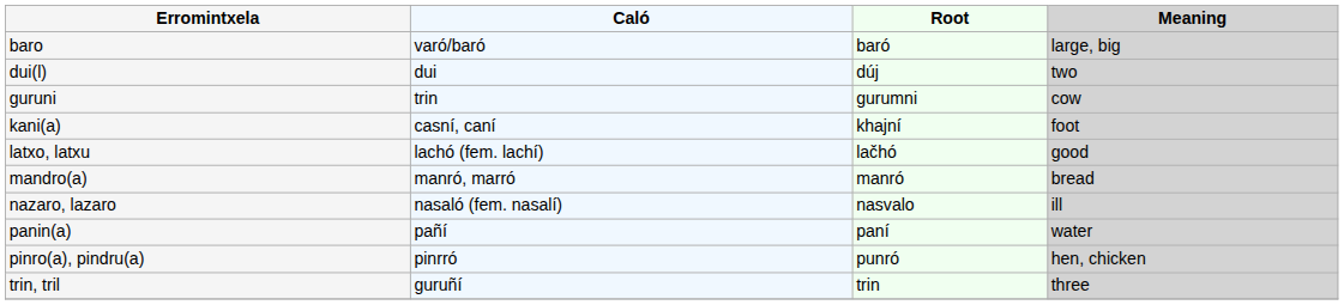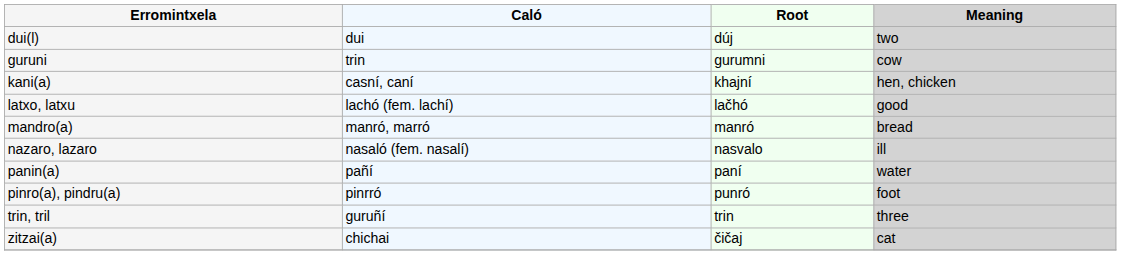- row: baro | varó/baró | baró | large, big
kani(a) | Meaning: foot -> hen, chicken
pinro(a), pindru(a) | Meaning: hen, chicken -> foot
+ row: zitzai(a) | chichai | čičaj | cat
